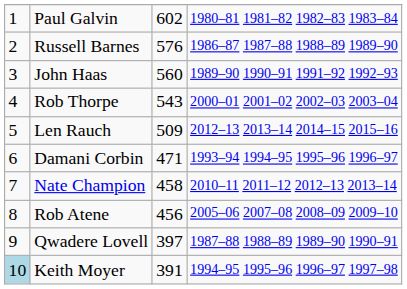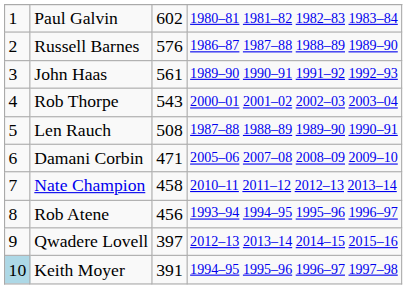John Haas | column 3: 560 -> 561
Len Rauch | column 3: 509 -> 508
Len Rauch | column 4: 2012–13 2013–14 2014–15 2015–16 -> 1987–88 1988–89 1989–90 1990–91
Damani Corbin | column 4: 1993–94 1994–95 1995–96 1996–97 -> 2005–06 2007–08 2008–09 2009–10
Rob Atene | column 4: 2005–06 2007–08 2008–09 2009–10 -> 1993–94 1994–95 1995–96 1996–97
Qwadere Lovell | column 4: 1987–88 1988–89 1989–90 1990–91 -> 2012–13 2013–14 2014–15 2015–16
